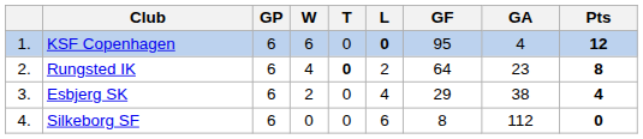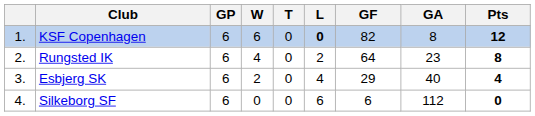KSF Copenhagen | GF: 95 -> 82
KSF Copenhagen | GA: 4 -> 8
Rungsted IK | T: bold -> normal
Esbjerg SK | GA: 38 -> 40
Silkeborg SF | GF: 8 -> 6
